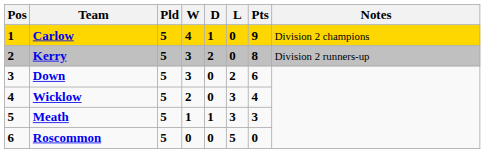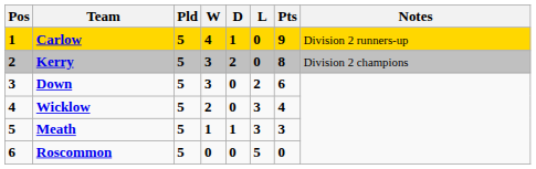Carlow | Notes: Division 2 champions -> Division 2 runners-up
Kerry | Notes: Division 2 runners-up -> Division 2 champions
